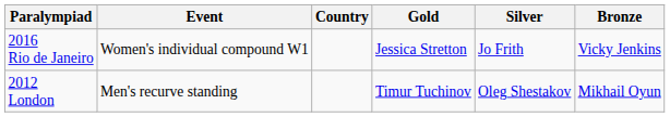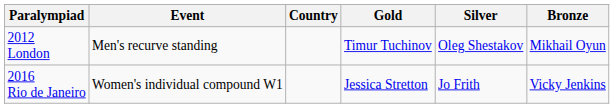rows swapped: 2012 London <-> 2016 Rio de Janeiro
